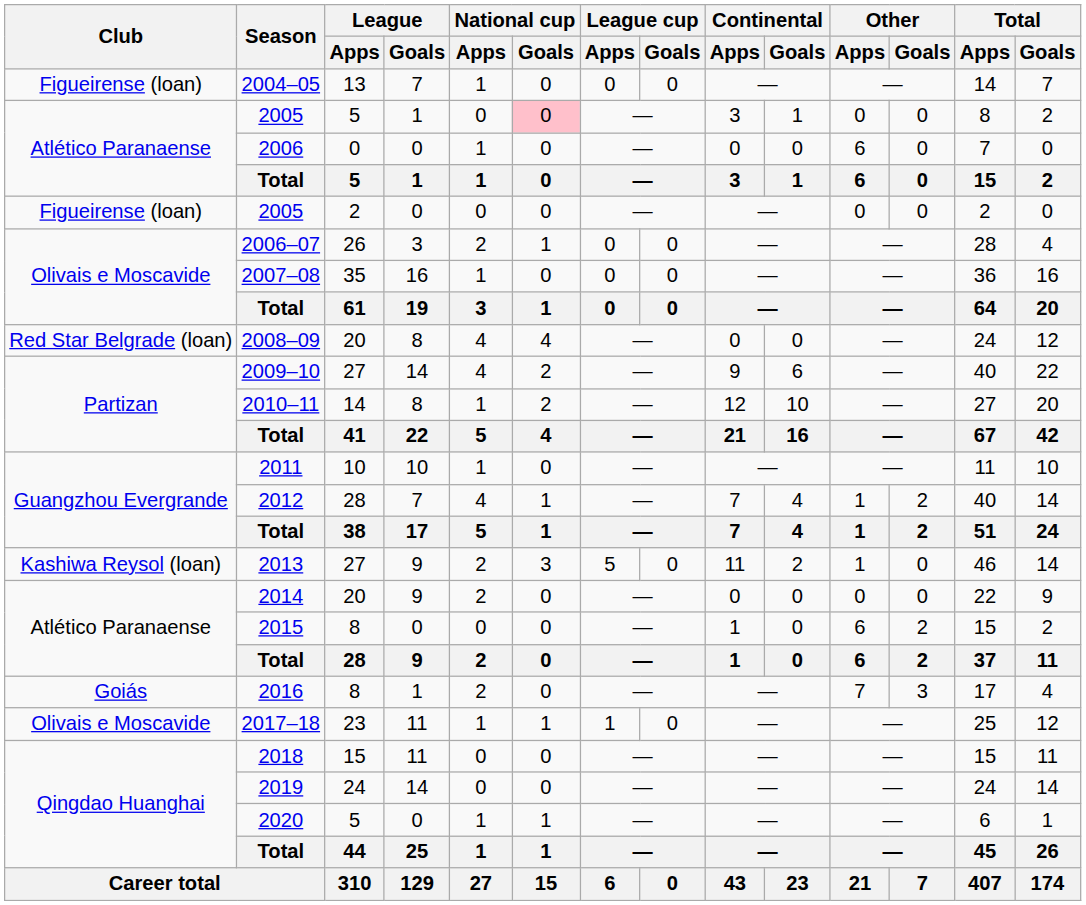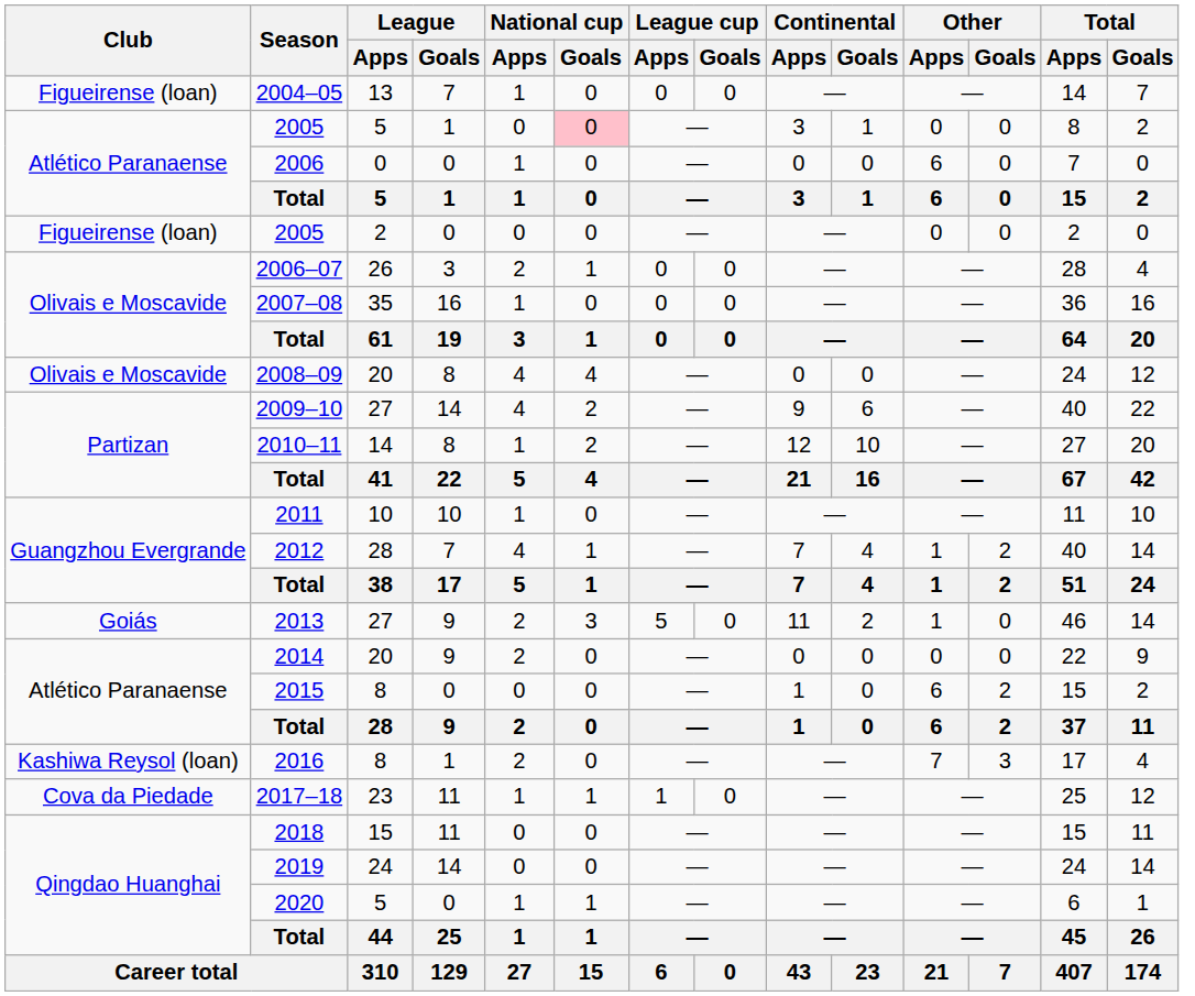2008–09 | Club: Red Star Belgrade (loan) -> Olivais e Moscavide
2013 | Club: Kashiwa Reysol (loan) -> Goiás
2016 | Club: Goiás -> Kashiwa Reysol (loan)
2017–18 | Club: Olivais e Moscavide -> Cova da Piedade
